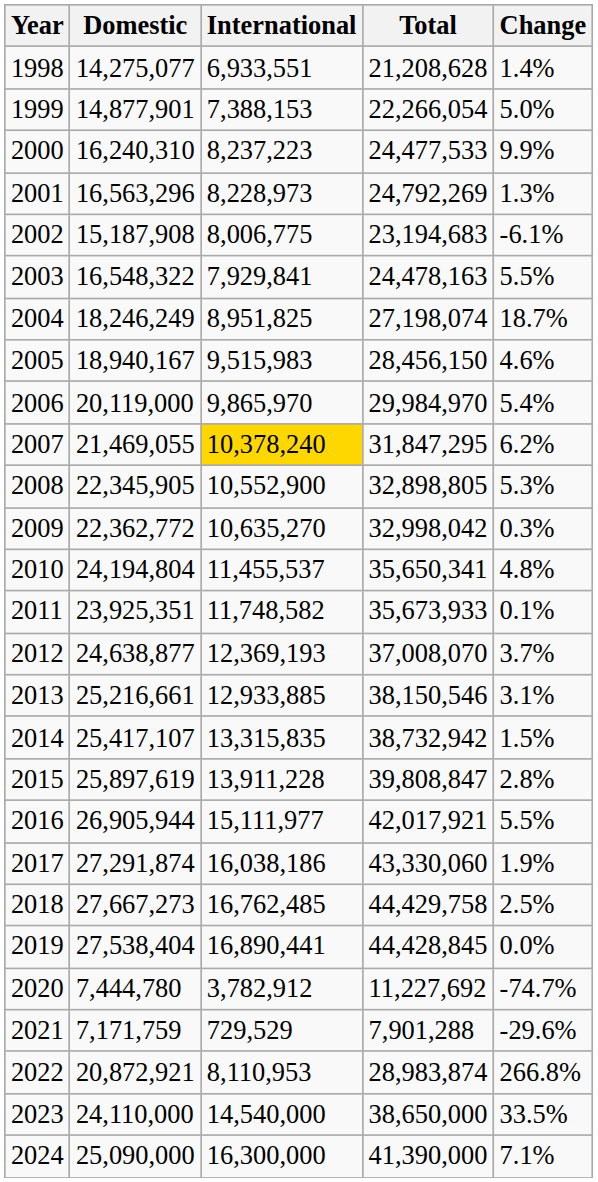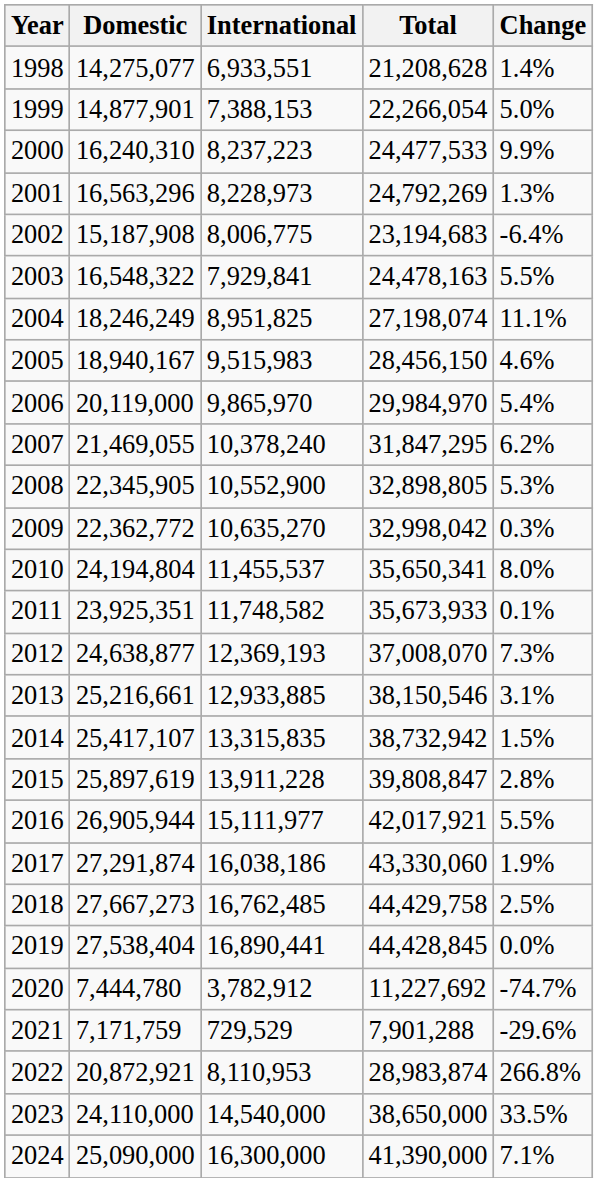2002 | Change: -6.1% -> -6.4%
2004 | Change: 18.7% -> 11.1%
2007 | International: gold background -> no background
2010 | Change: 4.8% -> 8.0%
2012 | Change: 3.7% -> 7.3%
